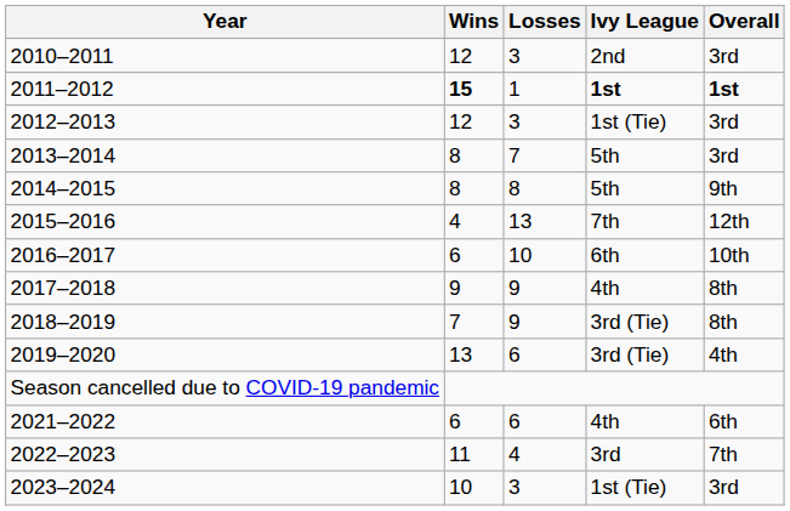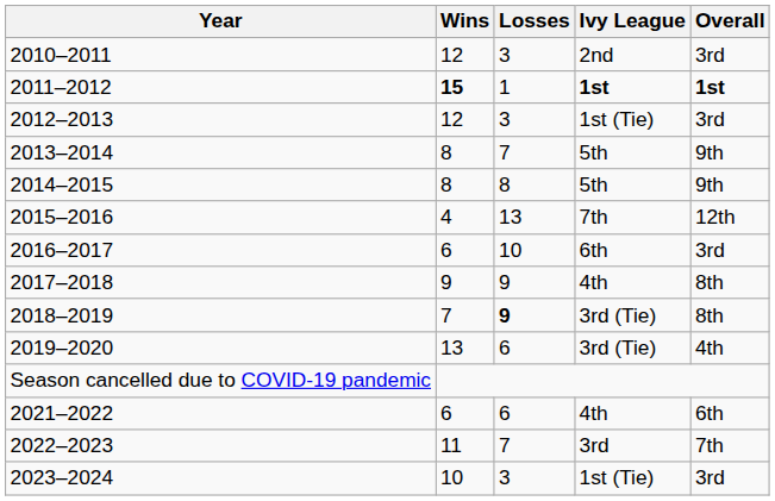2013–2014 | Overall: 3rd -> 9th
2016–2017 | Overall: 10th -> 3rd
2018–2019 | Losses: normal -> bold
2022–2023 | Losses: 4 -> 7
